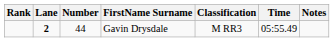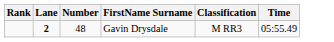- column: Notes
Gavin Drysdale | Number: 44 -> 48
